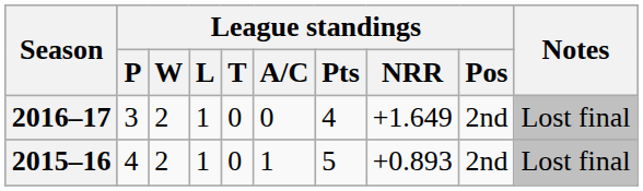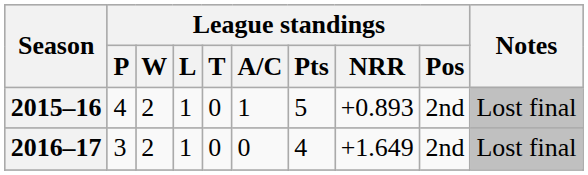rows swapped: 2015–16 <-> 2016–17
